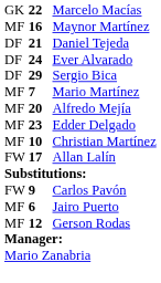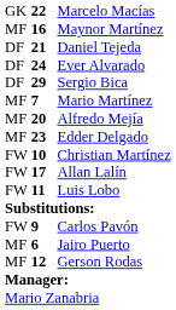Christian Martínez | column 1: MF -> FW
+ row: FW | 11 | Luis Lobo
